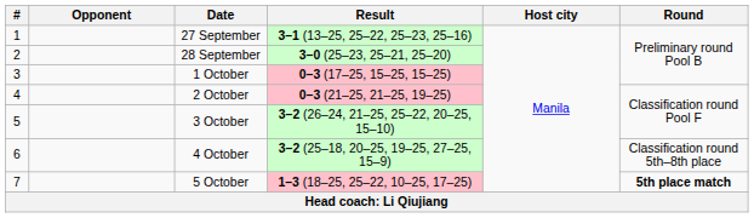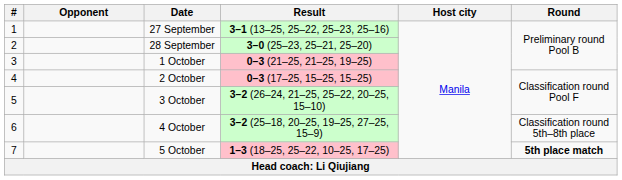1 October | Result: 0–3 (17–25, 15–25, 15–25) -> 0–3 (21–25, 21–25, 19–25)
2 October | Result: 0–3 (21–25, 21–25, 19–25) -> 0–3 (17–25, 15–25, 15–25)
